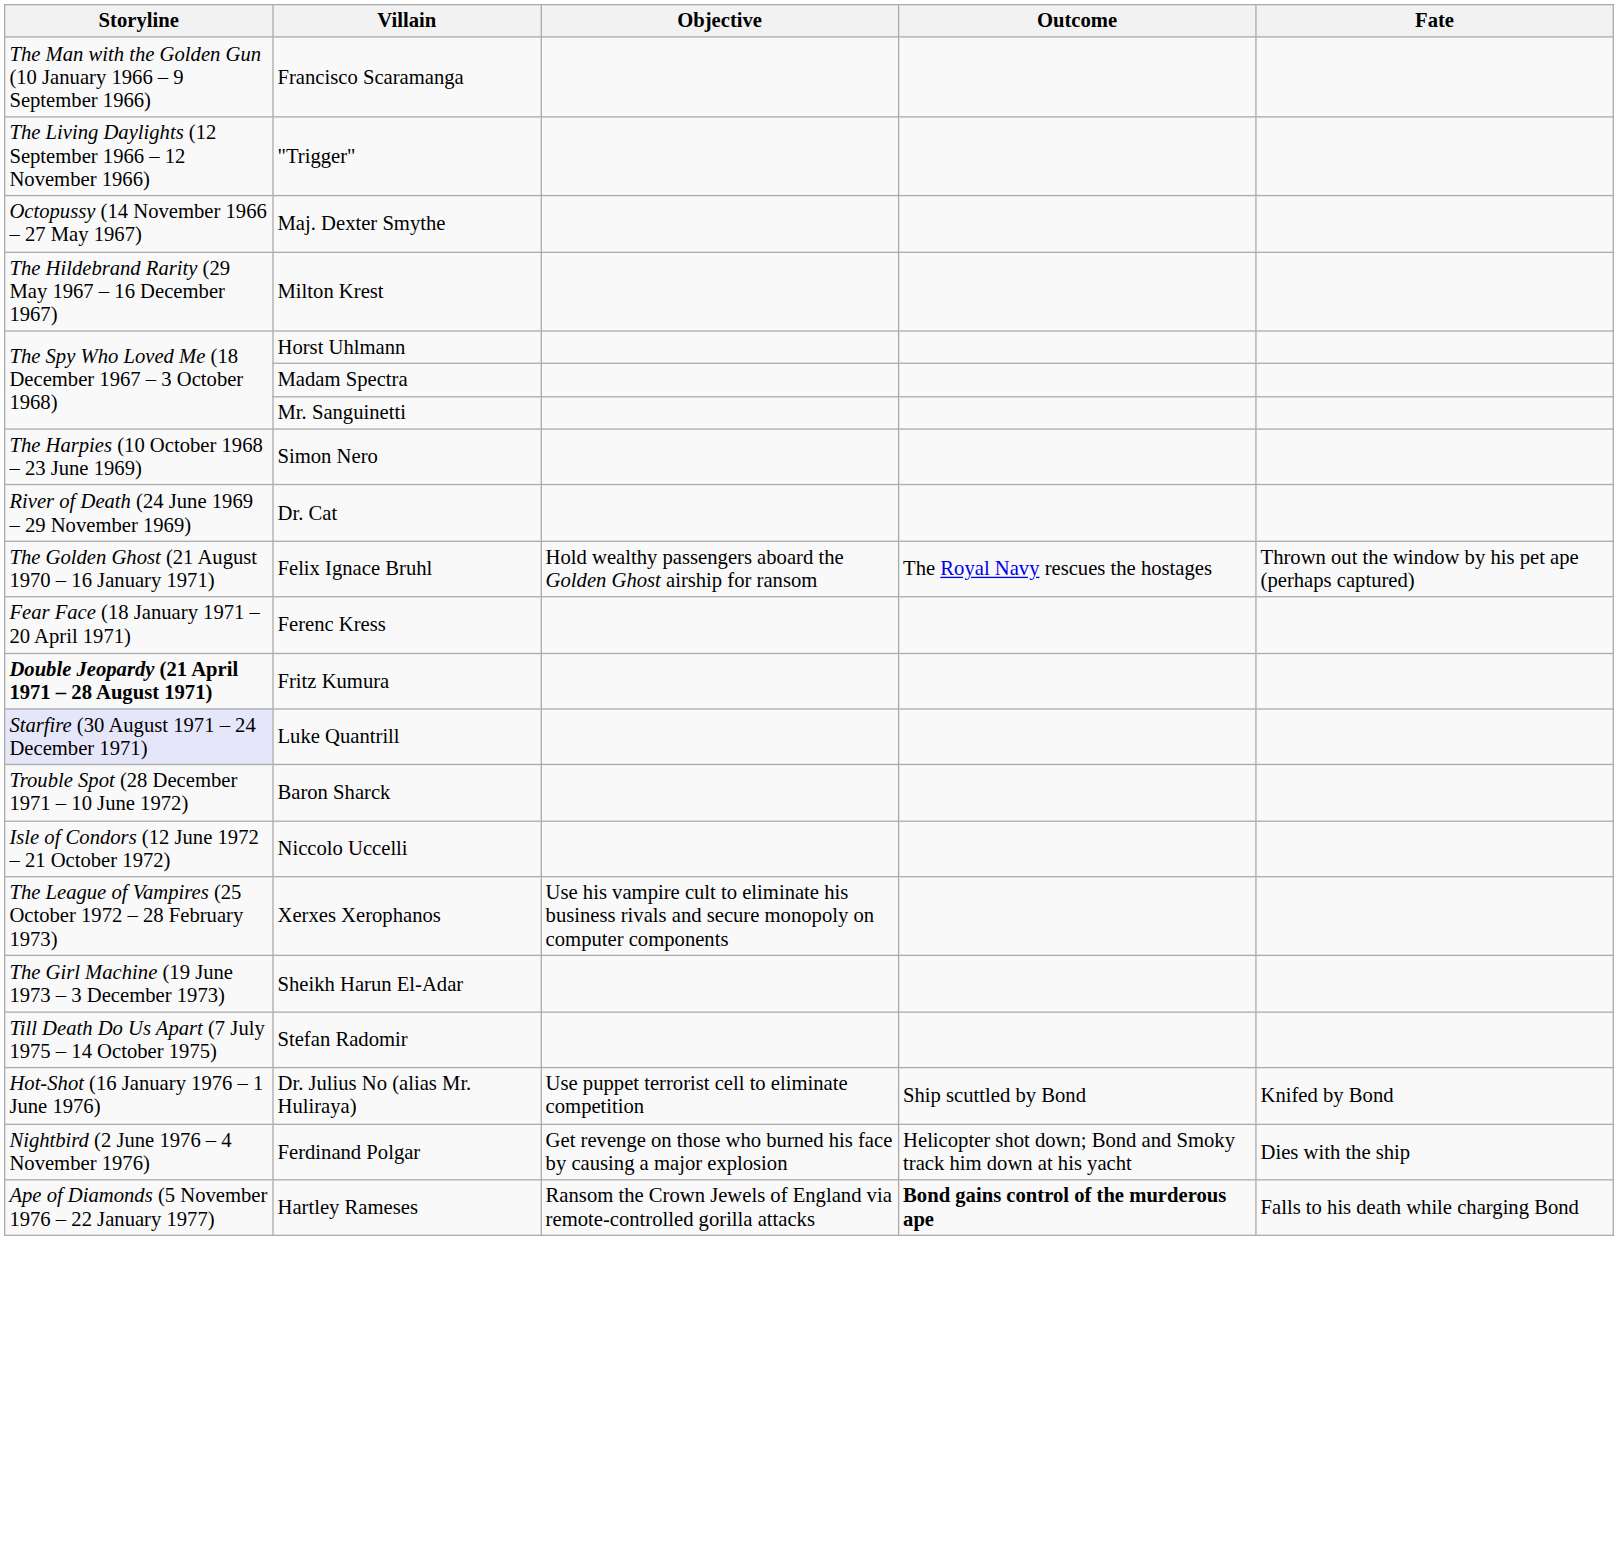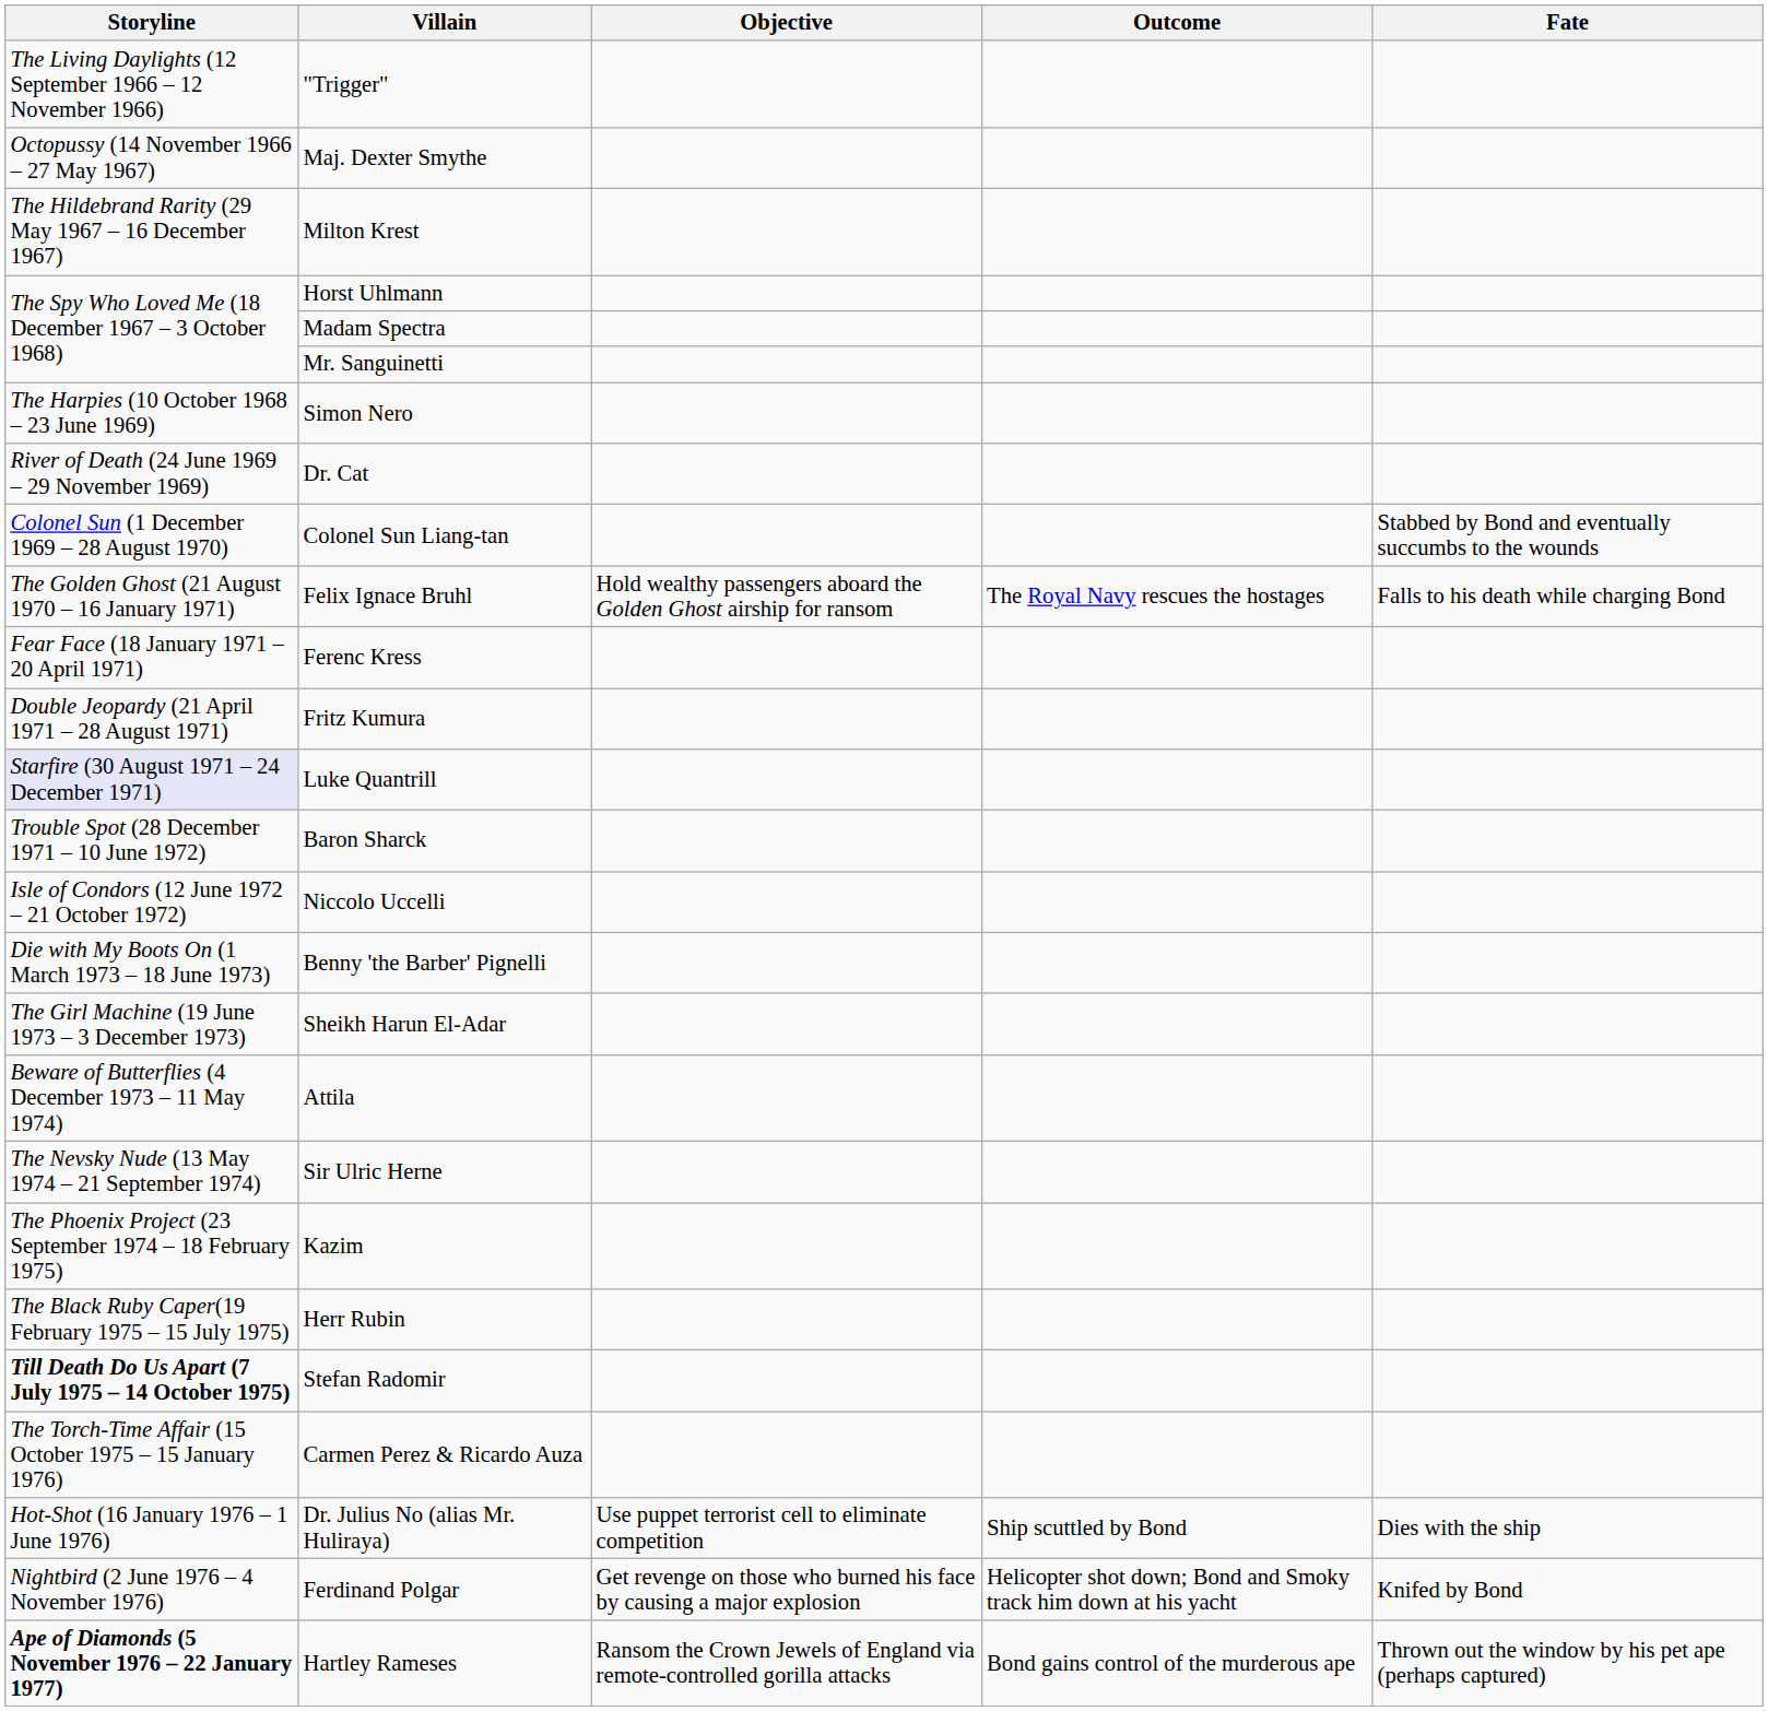- row: The Man with the Golden Gun (10 January 1966 – 9 September 1966) | Francisco Scaramanga
+ row: Colonel Sun (1 December 1969 – 28 August 1970) | Colonel Sun Liang-tan | Stabbed by Bond and eventually succumbs to the wounds
Felix Ignace Bruhl | Fate: Thrown out the window by his pet ape (perhaps captured) -> Falls to his death while charging Bond
Fritz Kumura | Storyline: bold -> normal
- row: The League of Vampires (25 October 1972 – 28 February 1973) | Xerxes Xerophanos | Use his vampire cult to eliminate his business rivals and secure monopoly on computer components
+ row: Die with My Boots On (1 March 1973 – 18 June 1973) | Benny 'the Barber' Pignelli
+ row: Beware of Butterflies (4 December 1973 – 11 May 1974) | Attila
+ row: The Nevsky Nude (13 May 1974 – 21 September 1974) | Sir Ulric Herne
+ row: The Phoenix Project (23 September 1974 – 18 February 1975) | Kazim
+ row: The Black Ruby Caper(19 February 1975 – 15 July 1975) | Herr Rubin
Stefan Radomir | Storyline: normal -> bold
+ row: The Torch-Time Affair (15 October 1975 – 15 January 1976) | Carmen Perez & Ricardo Auza
Dr. Julius No (alias Mr. Huliraya) | Fate: Knifed by Bond -> Dies with the ship
Ferdinand Polgar | Fate: Dies with the ship -> Knifed by Bond
Hartley Rameses | Storyline: normal -> bold
Hartley Rameses | Outcome: bold -> normal
Hartley Rameses | Fate: Falls to his death while charging Bond -> Thrown out the window by his pet ape (perhaps captured)
